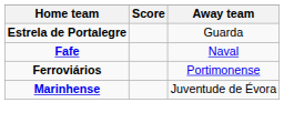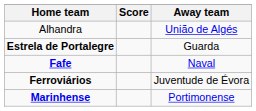+ row: Alhandra | União de Algés
Ferroviários | Away team: Portimonense -> Juventude de Évora
Marinhense | Away team: Juventude de Évora -> Portimonense
